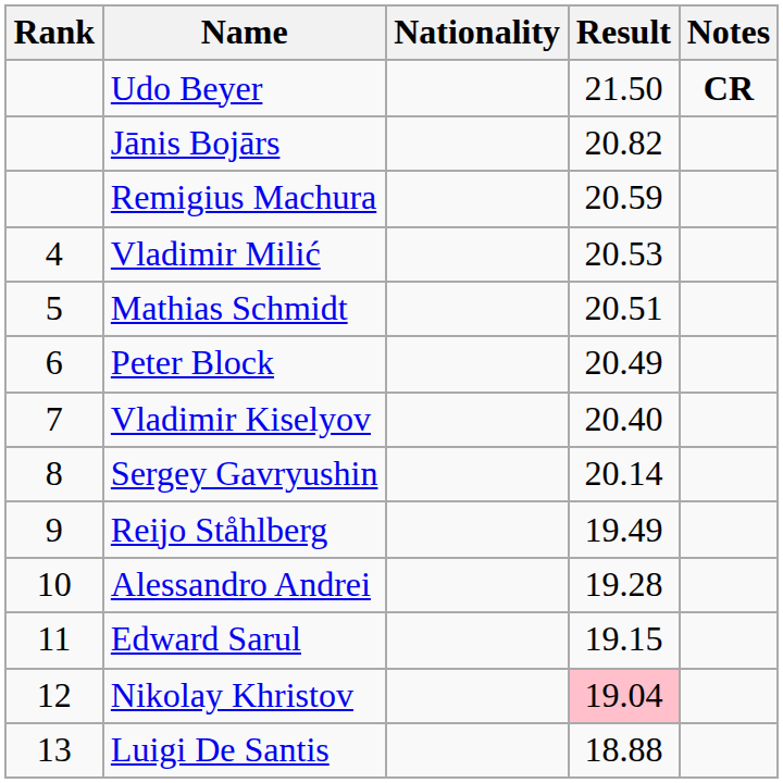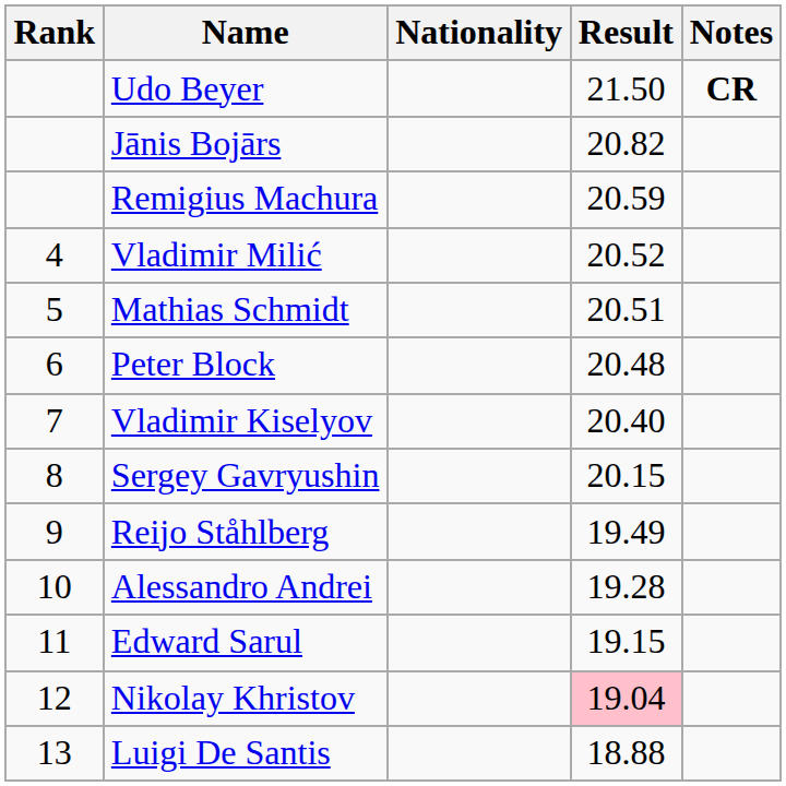Vladimir Milić | Result: 20.53 -> 20.52
Peter Block | Result: 20.49 -> 20.48
Sergey Gavryushin | Result: 20.14 -> 20.15
